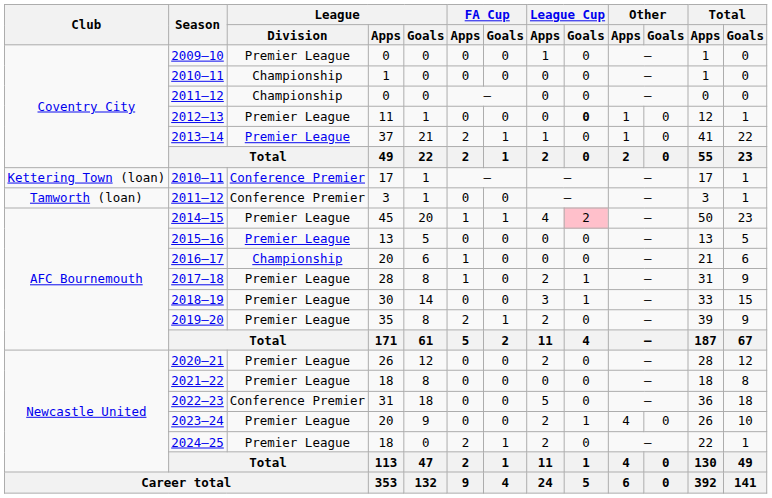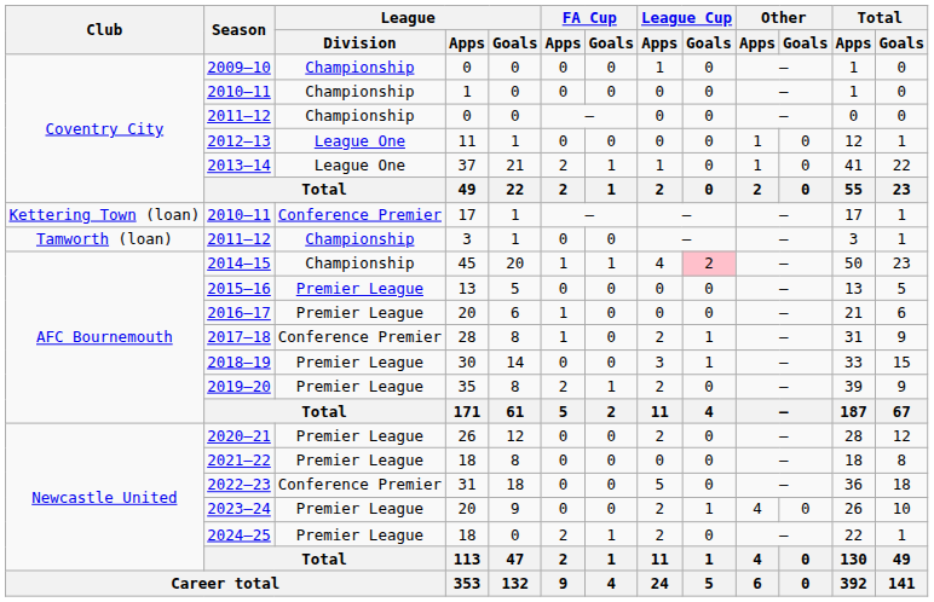2009–10 | League / Division: Premier League -> Championship
2012–13 | League / Division: Premier League -> League One
2012–13 | League Cup / Goals: bold -> normal
2013–14 | League / Division: Premier League -> League One
2011–12 / 3 | League / Division: Conference Premier -> Championship
2014–15 | League / Division: Premier League -> Championship
2016–17 | League / Division: Championship -> Premier League
2017–18 | League / Division: Premier League -> Conference Premier
